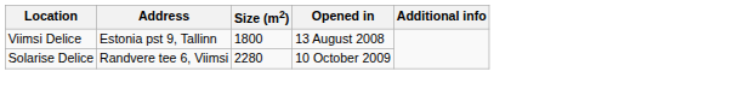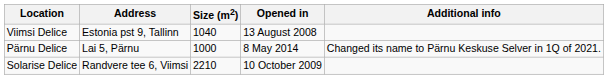Viimsi Delice | Size (m2): 1800 -> 1040
+ row: Pärnu Delice | Lai 5, Pärnu | 1000 | 8 May 2014 | Changed its name to Pärnu Keskuse Selver in 1Q of 2021.
Solarise Delice | Size (m2): 2280 -> 2210
